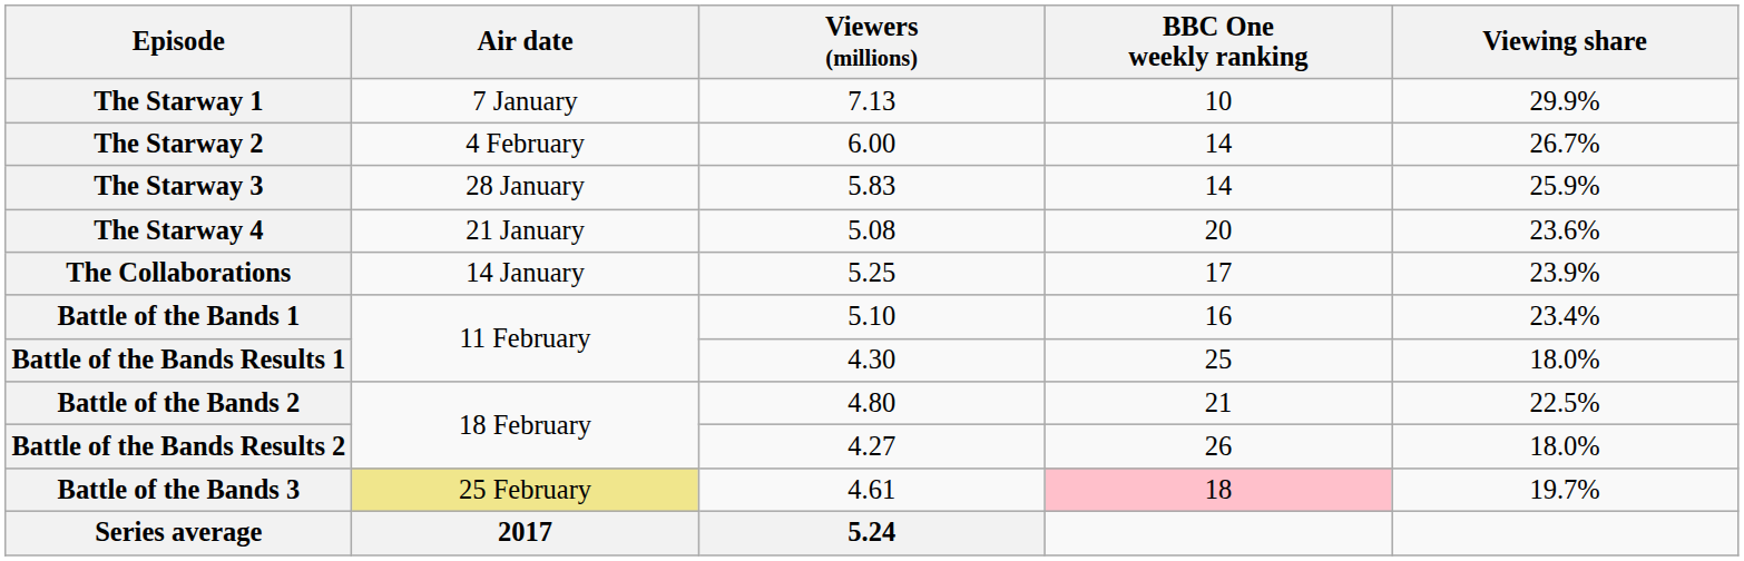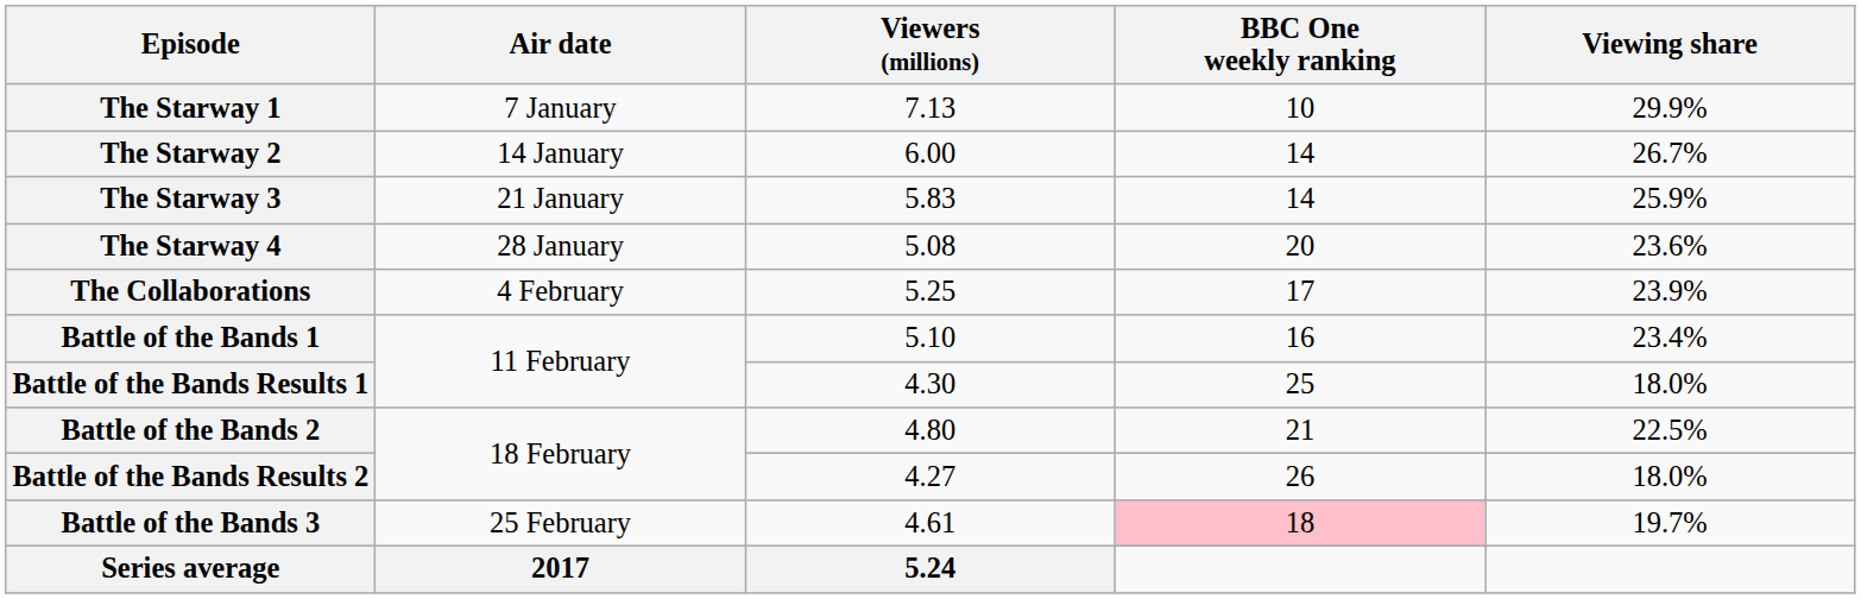The Starway 2 | Air date: 4 February -> 14 January
The Starway 3 | Air date: 28 January -> 21 January
The Starway 4 | Air date: 21 January -> 28 January
The Collaborations | Air date: 14 January -> 4 February
Battle of the Bands 3 | Air date: khaki background -> no background
